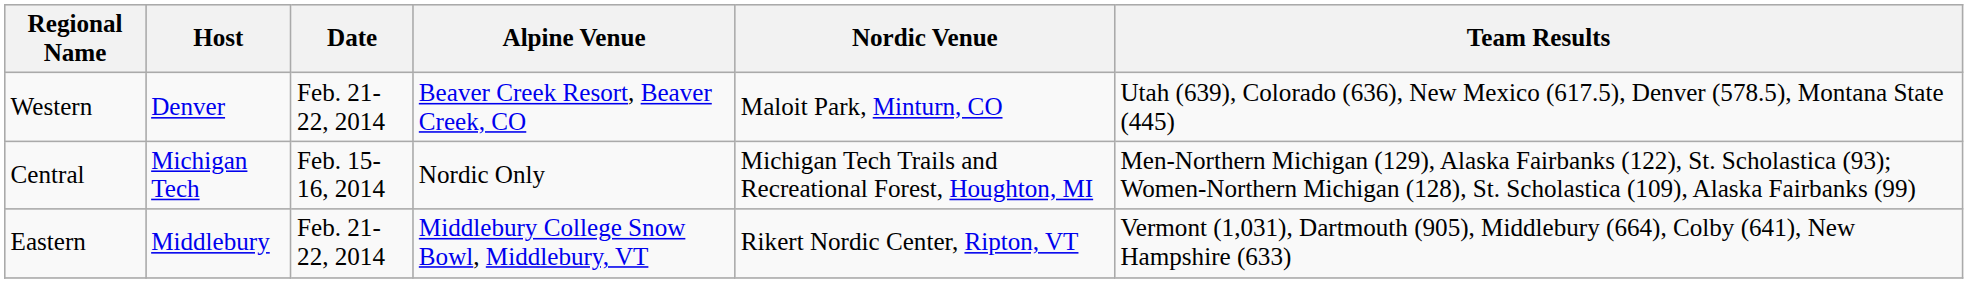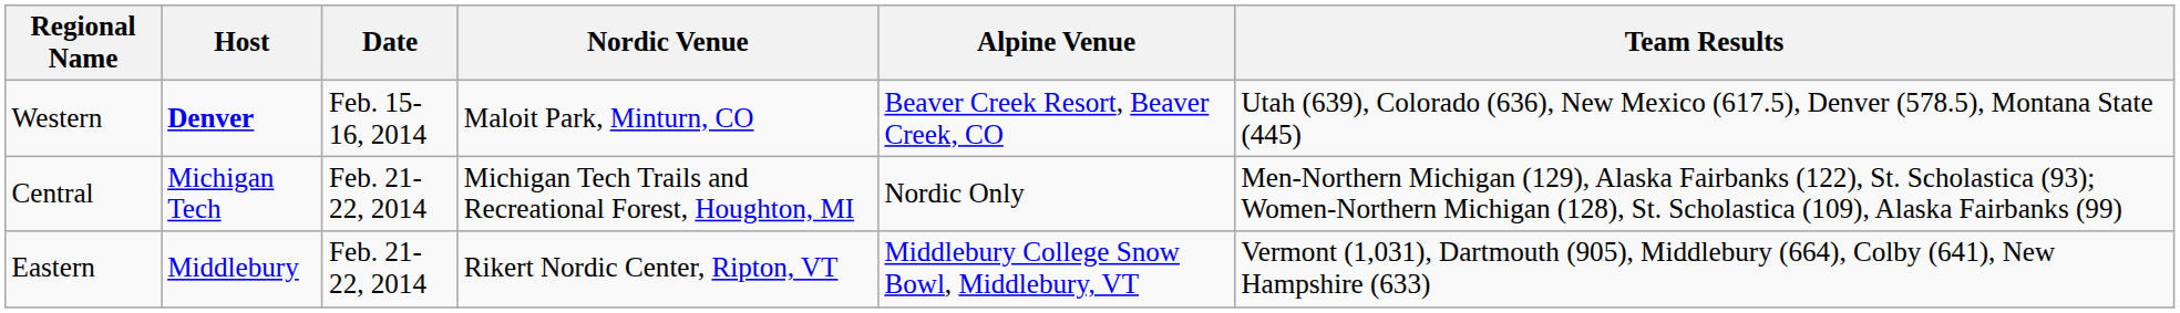columns swapped: Alpine Venue <-> Nordic Venue
Western | Host: normal -> bold
Western | Date: Feb. 21-22, 2014 -> Feb. 15-16, 2014
Central | Date: Feb. 15-16, 2014 -> Feb. 21-22, 2014
